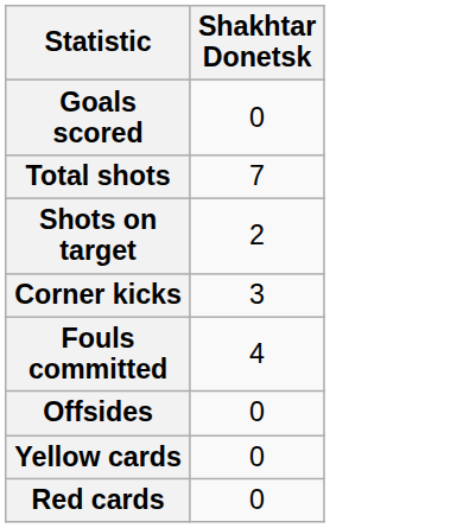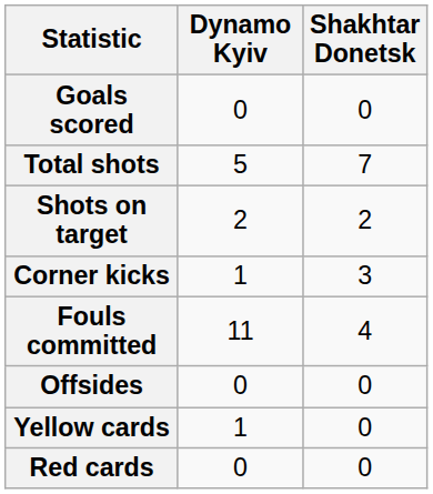+ column: Dynamo Kyiv | 0 | 5 | 2 | 1 | 11 | 0 | 1 | 0
